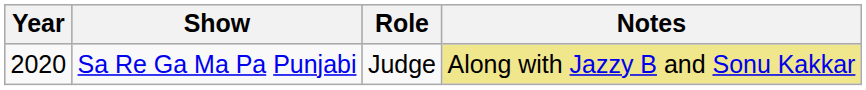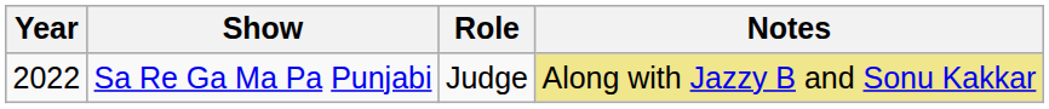Sa Re Ga Ma Pa Punjabi | Year: 2020 -> 2022
